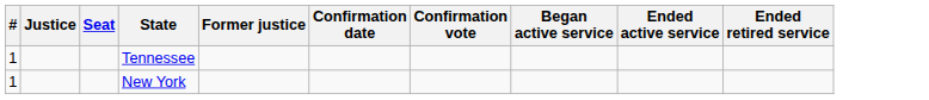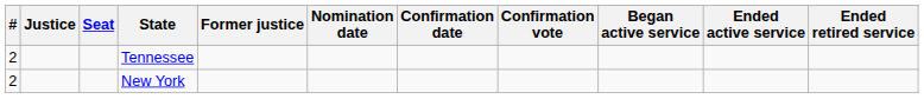+ column: Nomination date
Tennessee | #: 1 -> 2
New York | #: 1 -> 2
